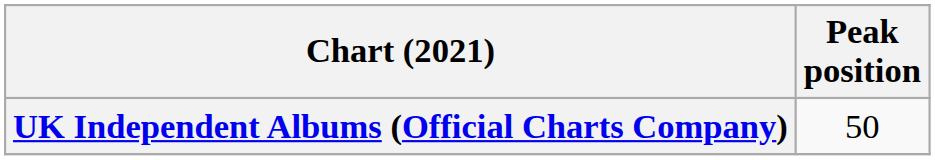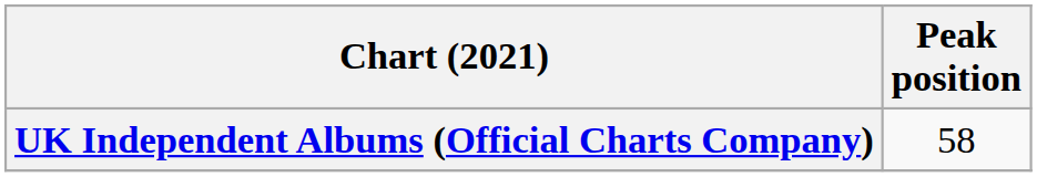UK Independent Albums (Official Charts Company) | Peak position: 50 -> 58
